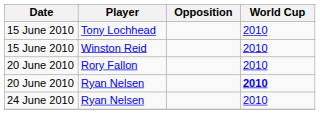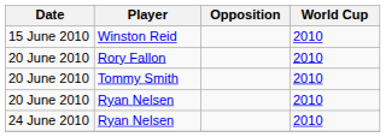- row: 15 June 2010 | Tony Lochhead | 2010
+ row: 20 June 2010 | Tommy Smith | 2010
20 June 2010 / Ryan Nelsen | World Cup: bold -> normal
